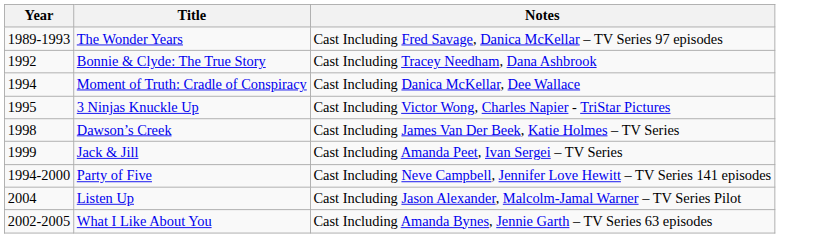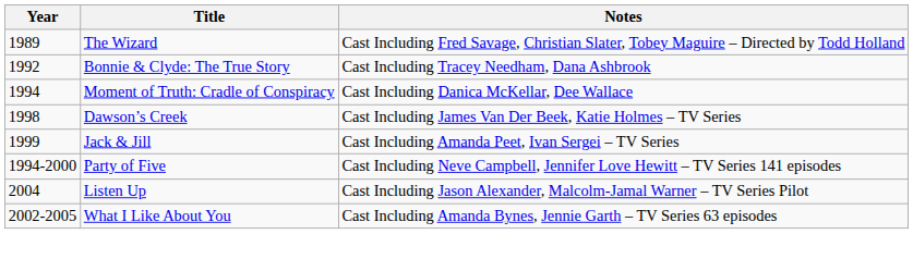+ row: 1989 | The Wizard | Cast Including Fred Savage, Christian Slater, Tobey Maguire – Directed by Todd Holland
- row: 1989-1993 | The Wonder Years | Cast Including Fred Savage, Danica McKellar – TV Series 97 episodes
- row: 1995 | 3 Ninjas Knuckle Up | Cast Including Victor Wong, Charles Napier - TriStar Pictures
